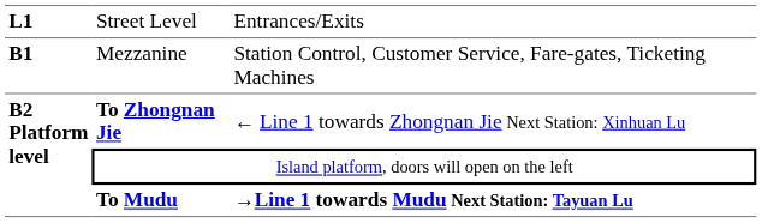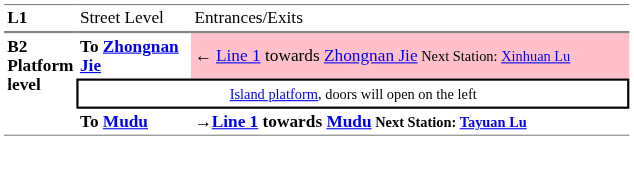- row: B1 | Mezzanine | Station Control, Customer Service, Fare-gates, Ticketing Machines
To Zhongnan Jie | column 3: no background -> pink background
